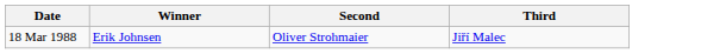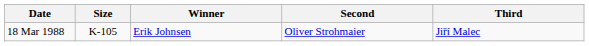+ column: Size | K-105
